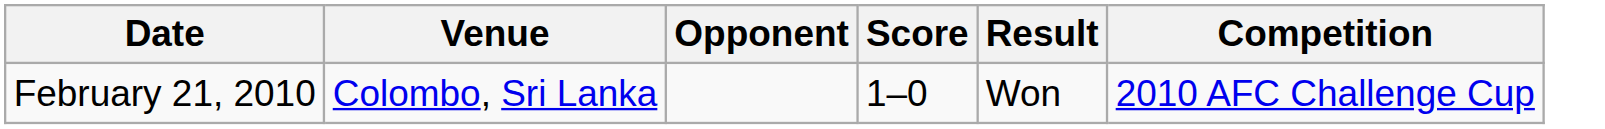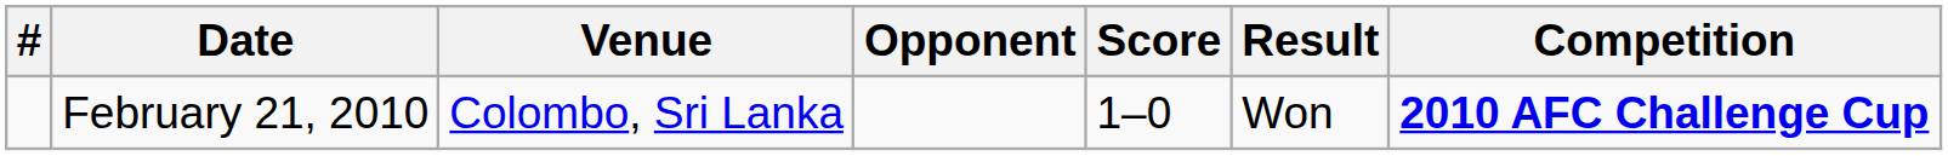+ column: #
February 21, 2010 | Competition: normal -> bold
